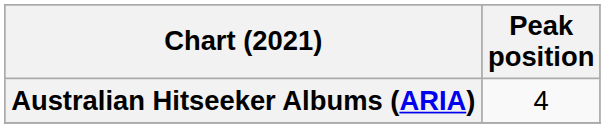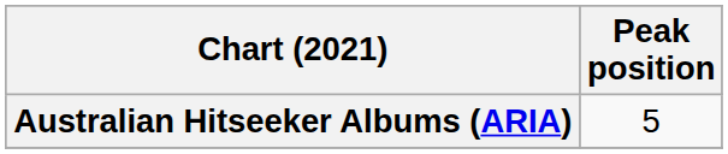Australian Hitseeker Albums (ARIA) | Peak position: 4 -> 5
